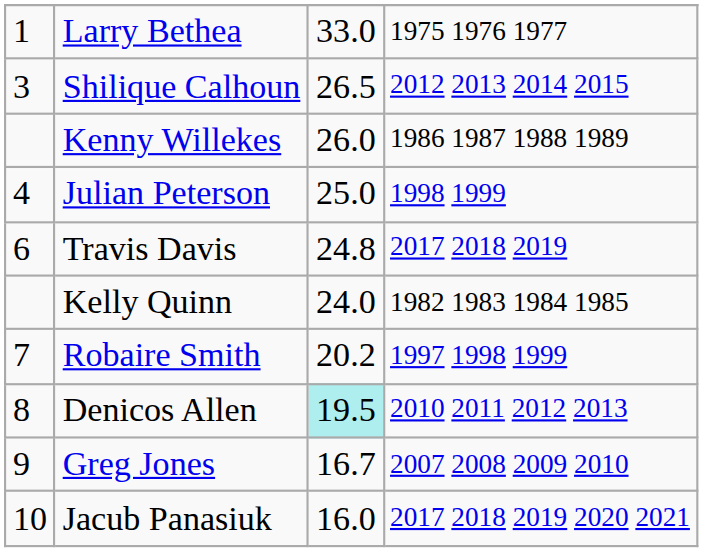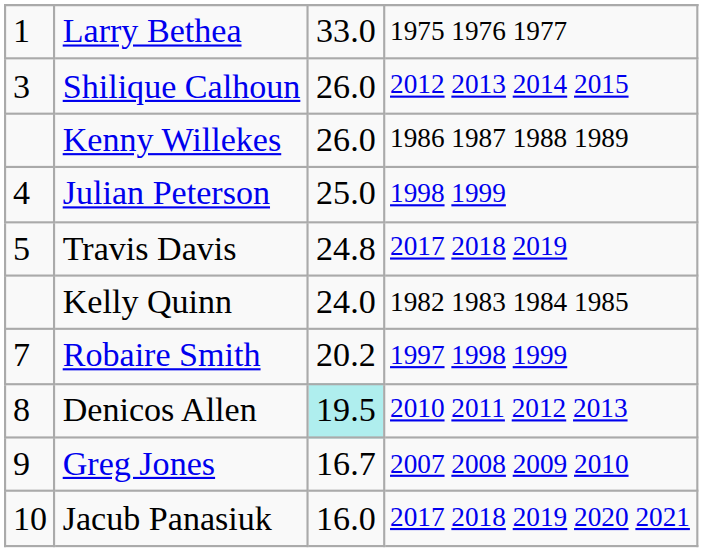Shilique Calhoun | column 3: 26.5 -> 26.0
Travis Davis | column 1: 6 -> 5
